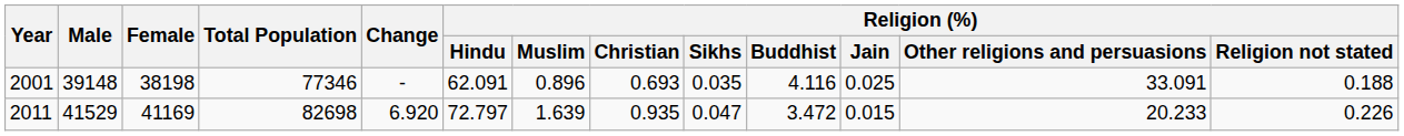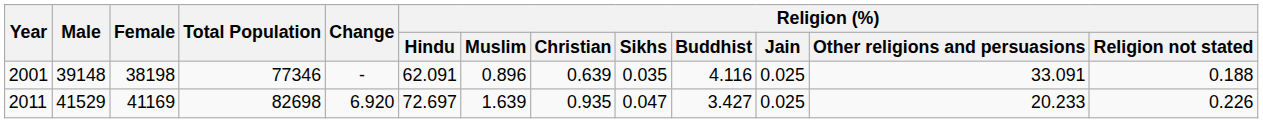2001 | Religion (%) / Christian: 0.693 -> 0.639
2011 | Religion (%) / Hindu: 72.797 -> 72.697
2011 | Religion (%) / Buddhist: 3.472 -> 3.427
2011 | Religion (%) / Jain: 0.015 -> 0.025
